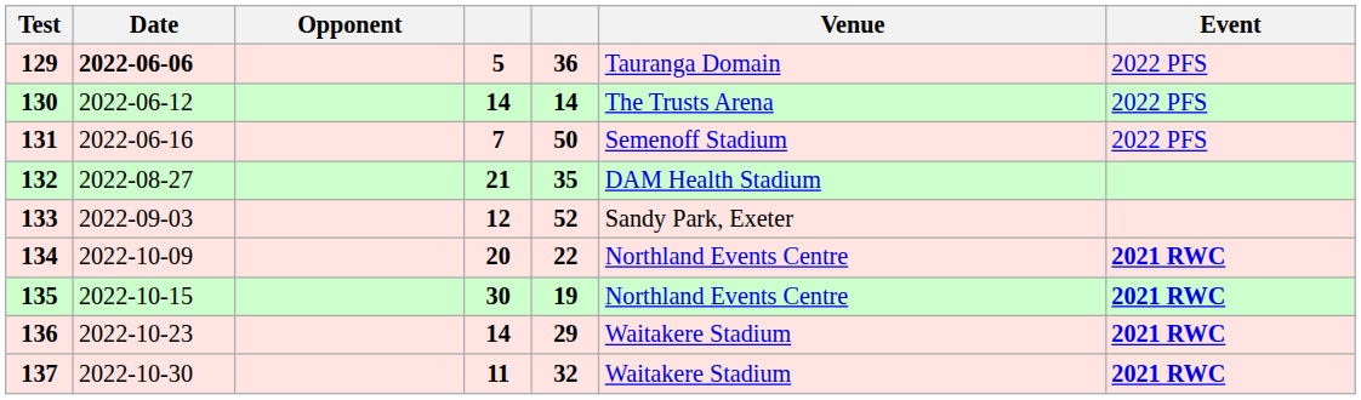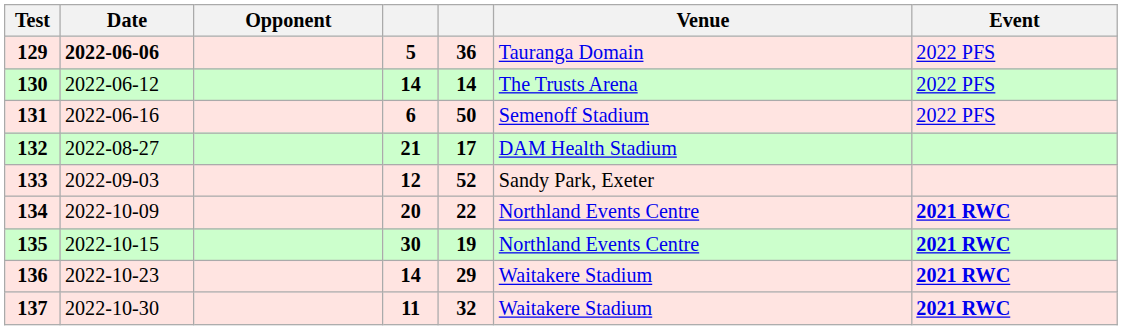131 | column 4: 7 -> 6
132 | column 5: 35 -> 17
